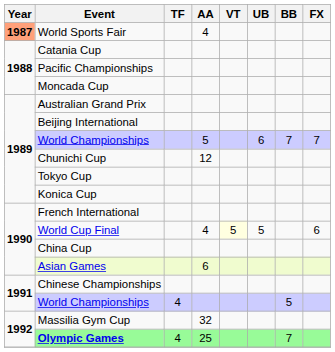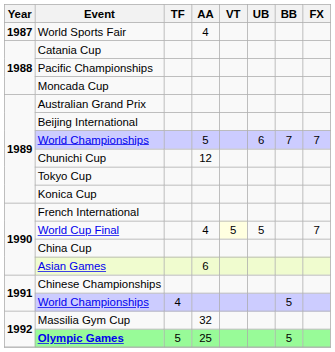World Sports Fair | Year: lightsalmon background -> no background
World Cup Final | FX: 6 -> 7
Olympic Games | TF: 4 -> 5
Olympic Games | BB: 7 -> 5
